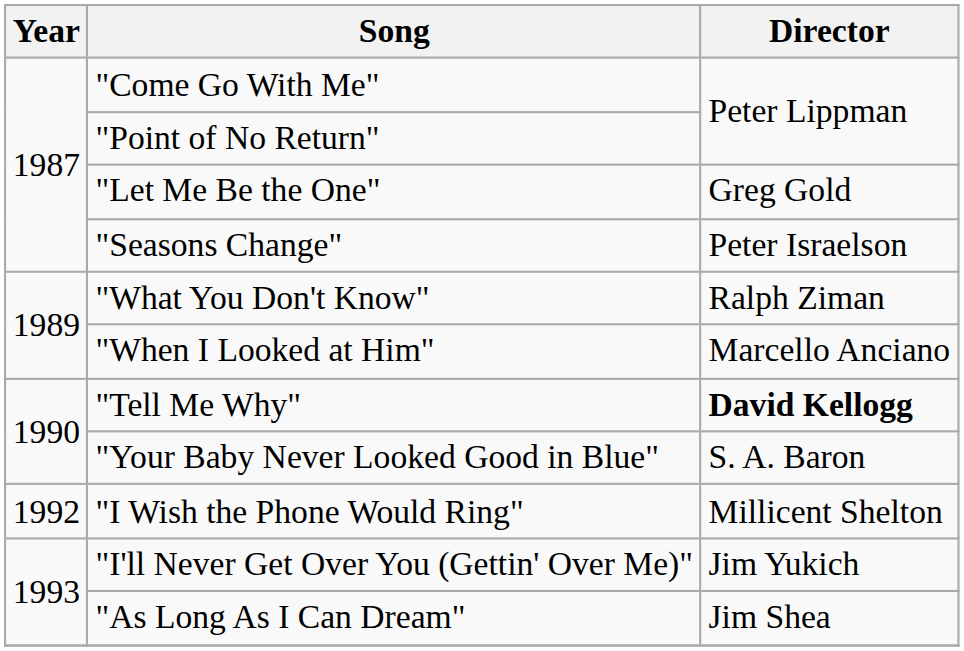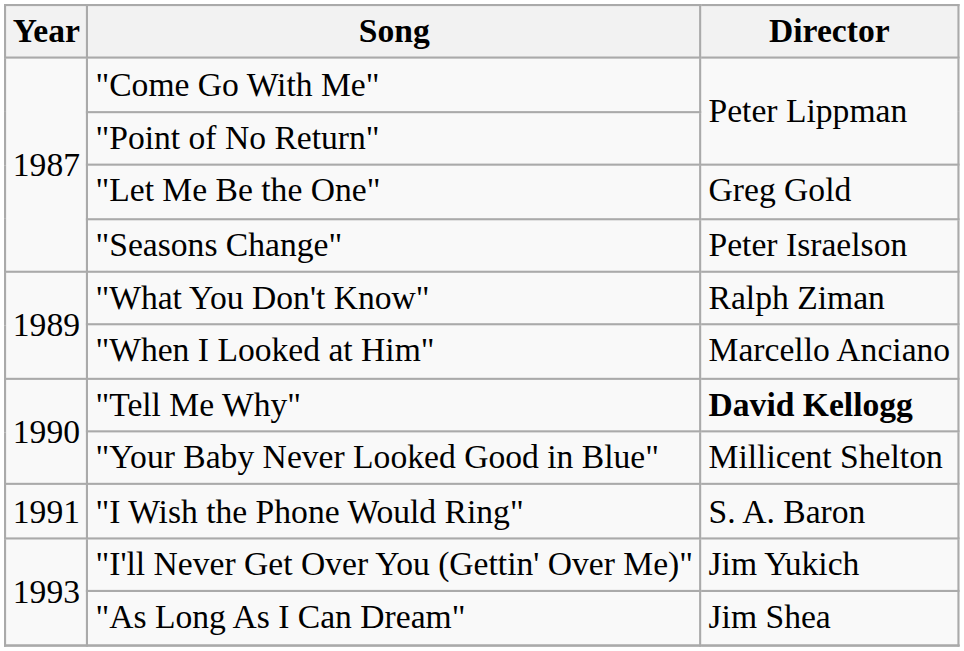"Your Baby Never Looked Good in Blue" | Director: S. A. Baron -> Millicent Shelton
"I Wish the Phone Would Ring" | Year: 1992 -> 1991
"I Wish the Phone Would Ring" | Director: Millicent Shelton -> S. A. Baron
